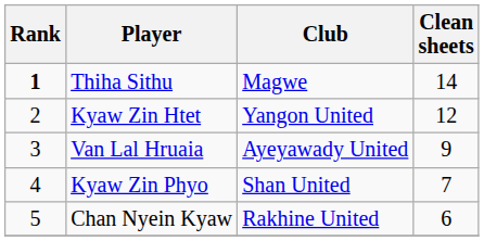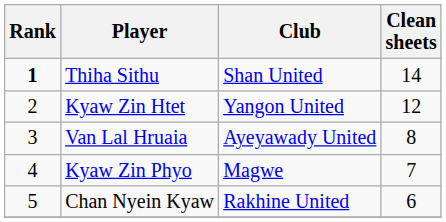Thiha Sithu | Club: Magwe -> Shan United
Van Lal Hruaia | Clean sheets: 9 -> 8
Kyaw Zin Phyo | Club: Shan United -> Magwe
